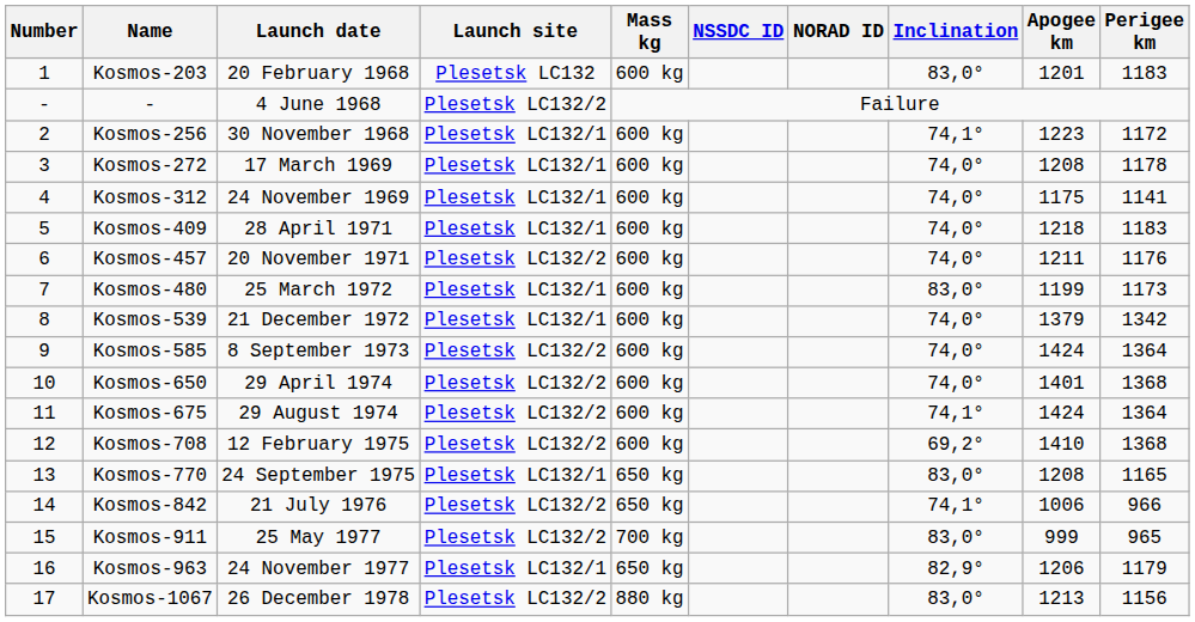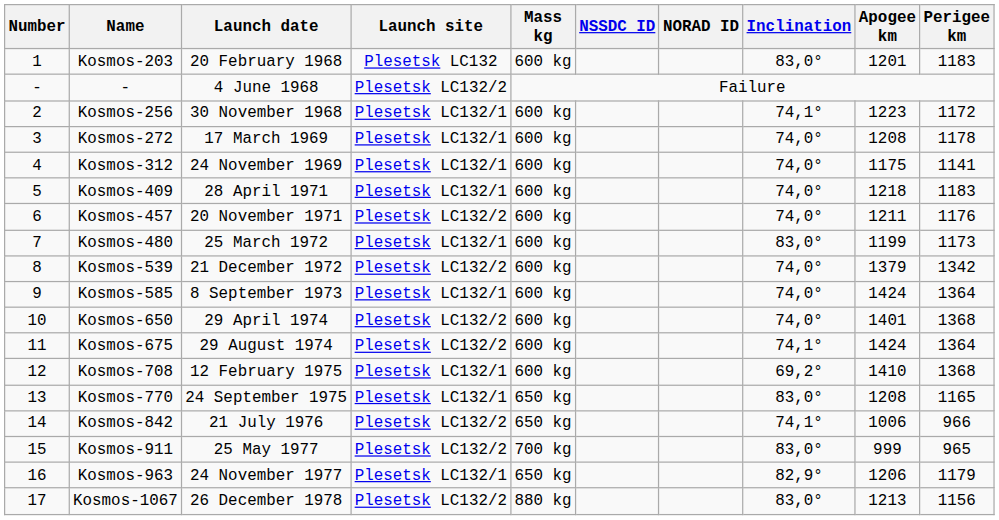Kosmos-539 | Launch site: Plesetsk LC132/1 -> Plesetsk LC132/2
Kosmos-585 | Launch site: Plesetsk LC132/2 -> Plesetsk LC132/1
Kosmos-708 | Launch site: Plesetsk LC132/2 -> Plesetsk LC132/1
